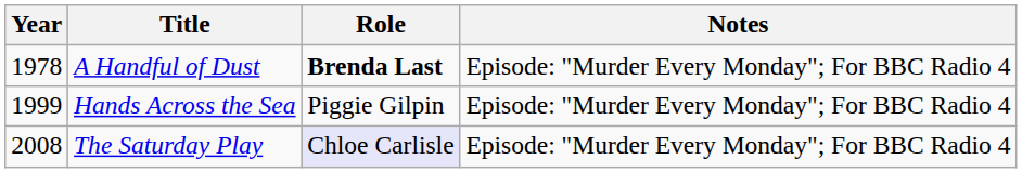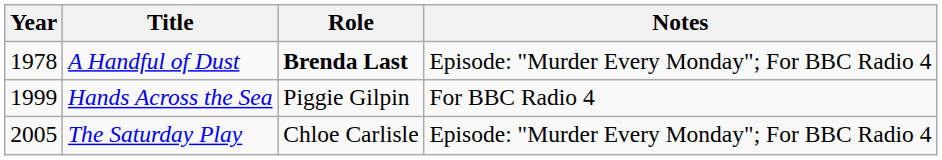Hands Across the Sea | Notes: Episode: "Murder Every Monday"; For BBC Radio 4 -> For BBC Radio 4
The Saturday Play | Year: 2008 -> 2005
The Saturday Play | Role: lavender background -> no background
